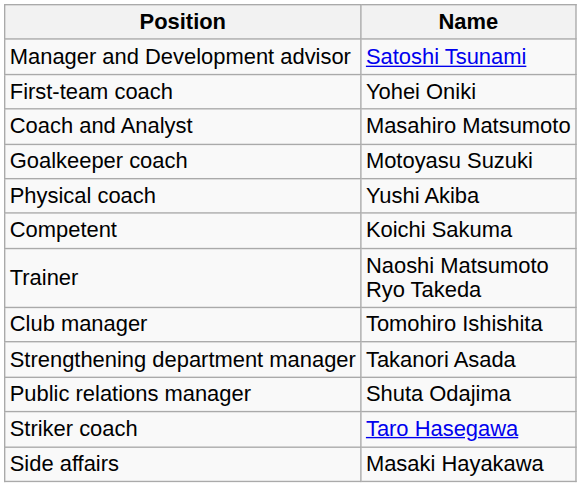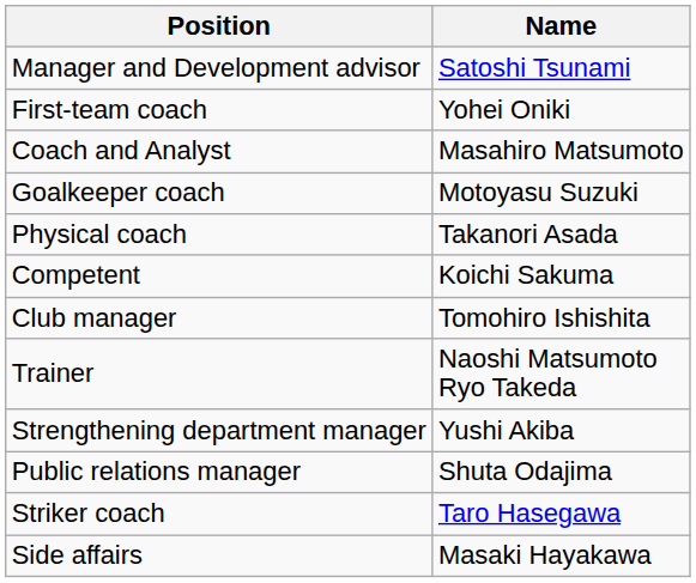Physical coach | Name: Yushi Akiba -> Takanori Asada
rows swapped: Trainer <-> Club manager
Strengthening department manager | Name: Takanori Asada -> Yushi Akiba
